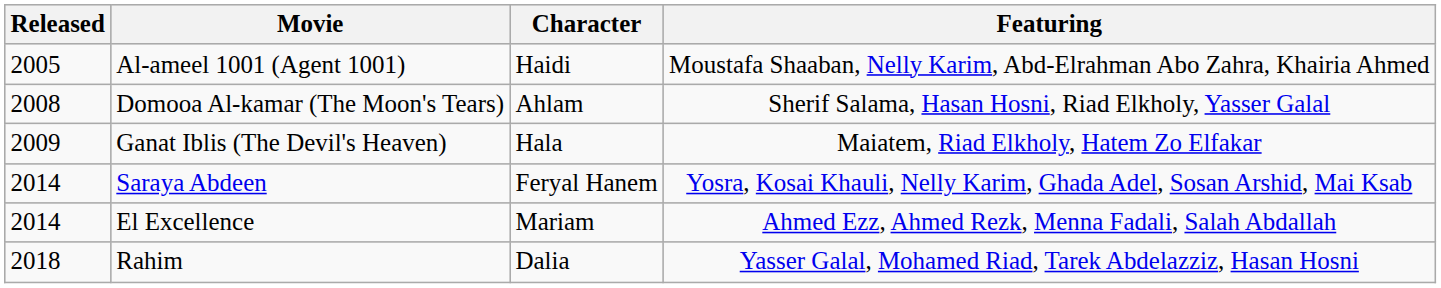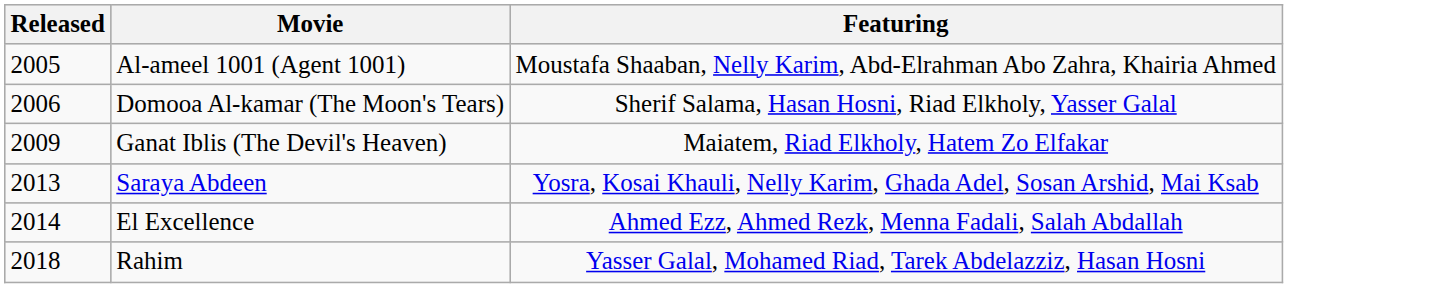- column: Character | Haidi | Ahlam | Hala | Feryal Hanem | Mariam | Dalia
Domooa Al-kamar (The Moon's Tears) | Released: 2008 -> 2006
Saraya Abdeen | Released: 2014 -> 2013
